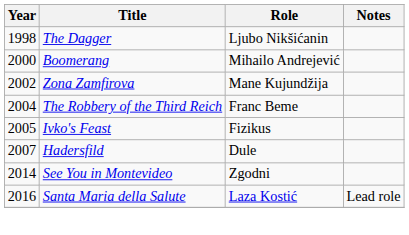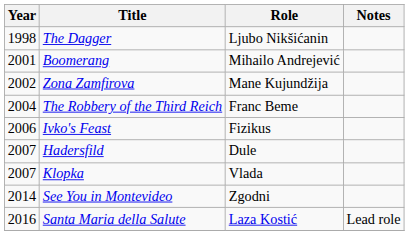Boomerang | Year: 2000 -> 2001
Ivko's Feast | Year: 2005 -> 2006
+ row: 2007 | Klopka | Vlada
